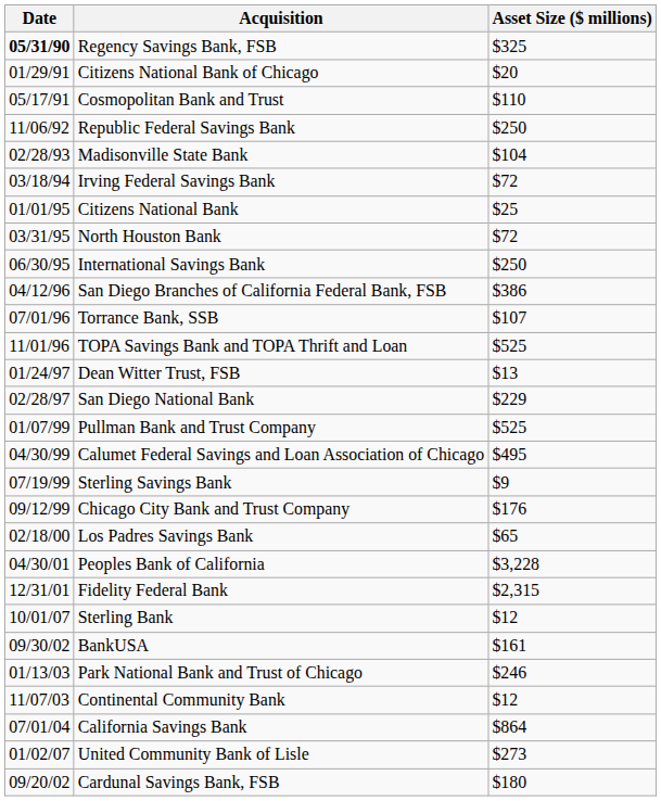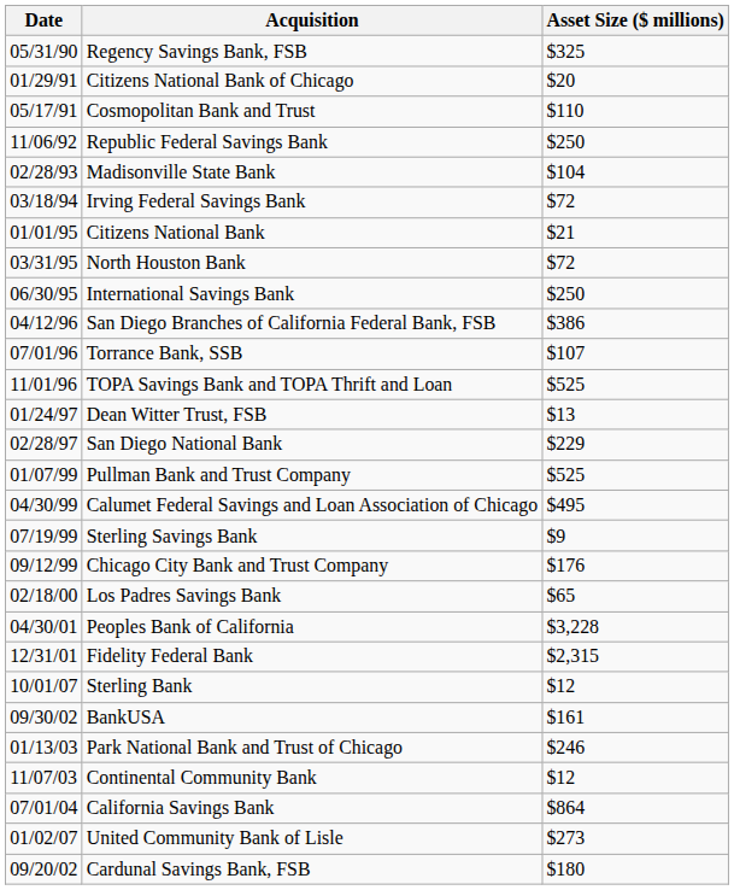Regency Savings Bank, FSB | Date: bold -> normal
Citizens National Bank | Asset Size ($ millions): $25 -> $21
